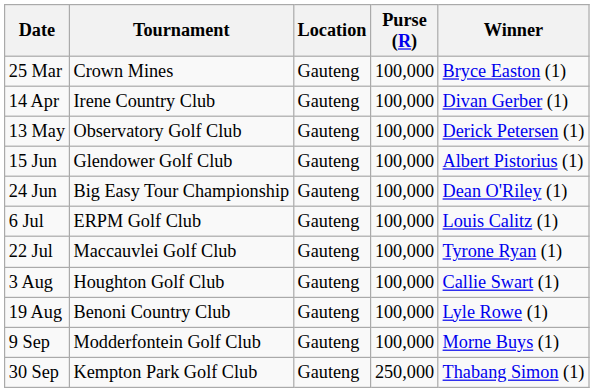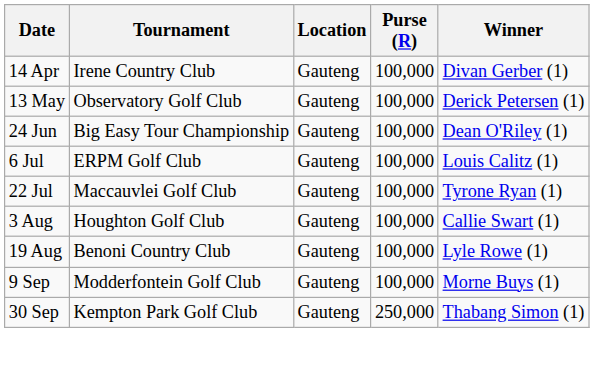- row: 25 Mar | Crown Mines | Gauteng | 100,000 | Bryce Easton (1)
- row: 15 Jun | Glendower Golf Club | Gauteng | 100,000 | Albert Pistorius (1)
